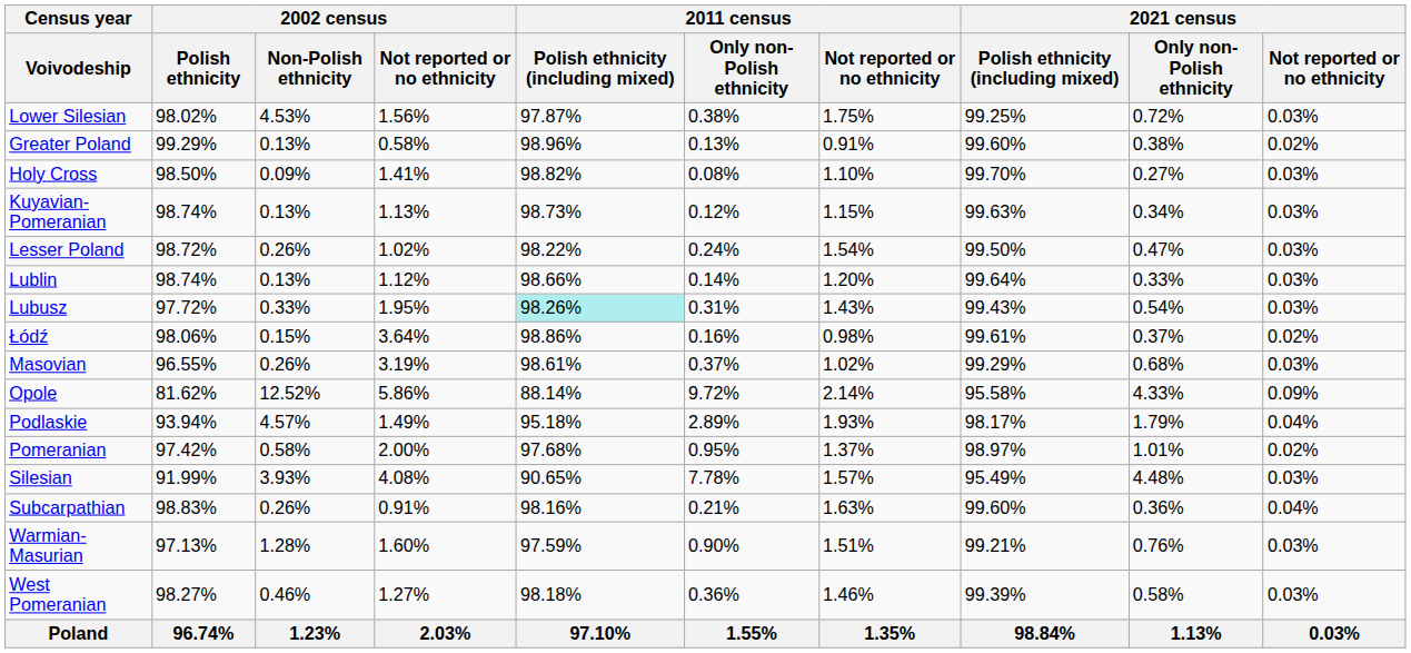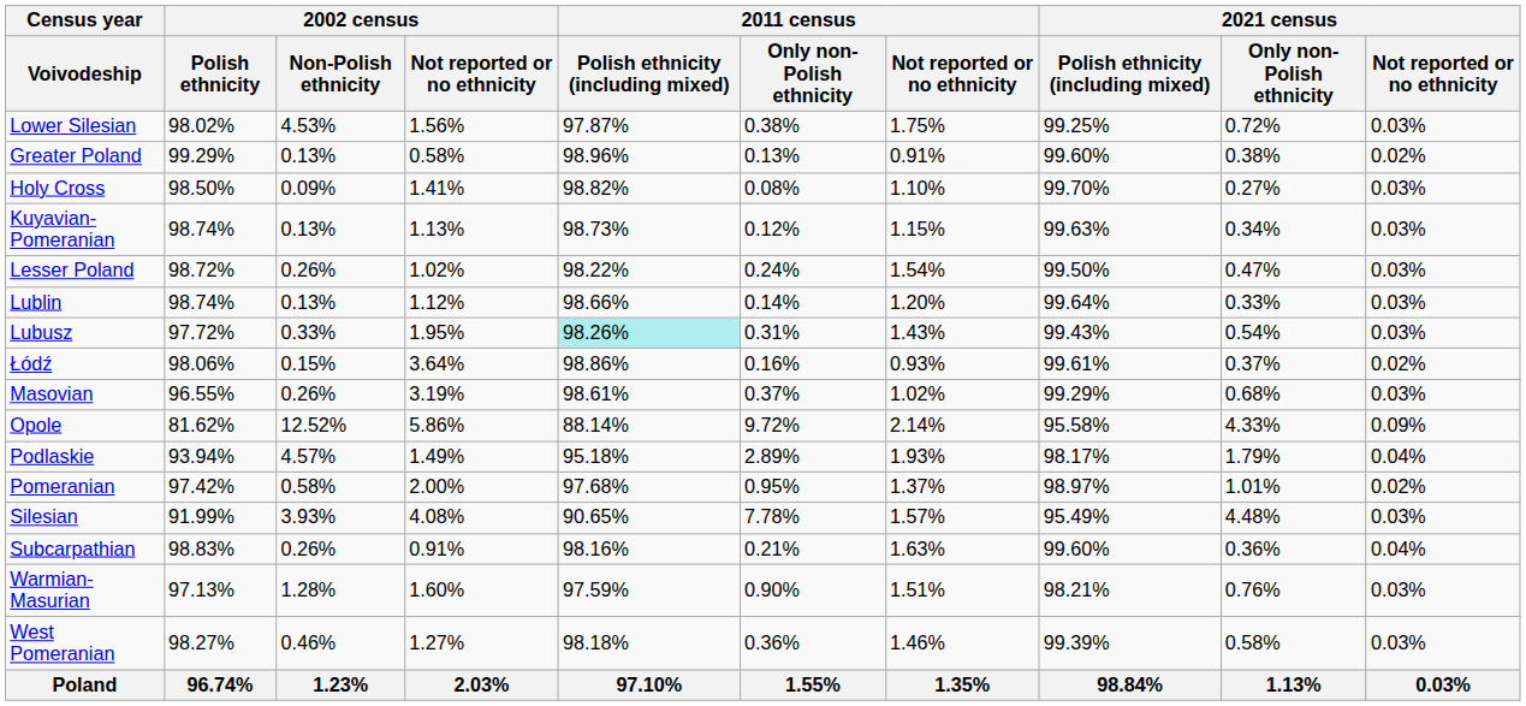Łódź | 2011 census / Not reported or no ethnicity: 0.98% -> 0.93%
Warmian-Masurian | 2021 census / Polish ethnicity (including mixed): 99.21% -> 98.21%
